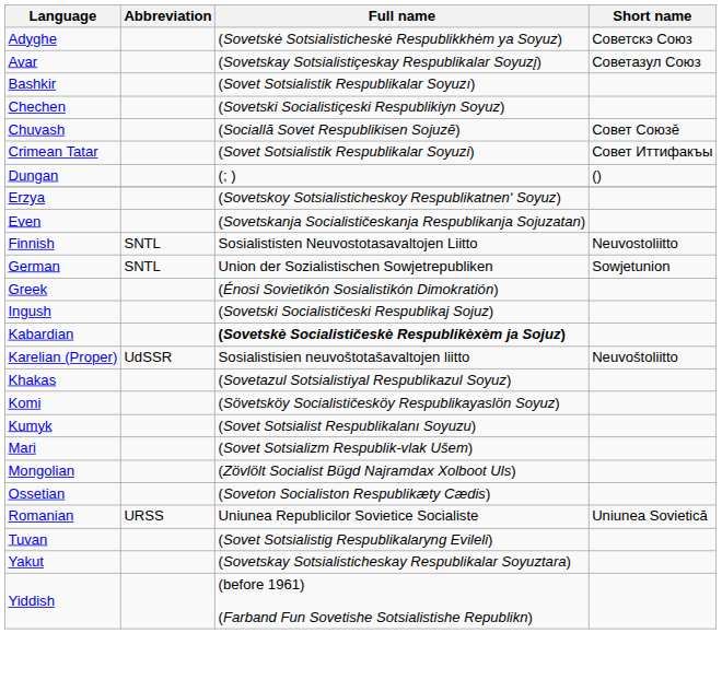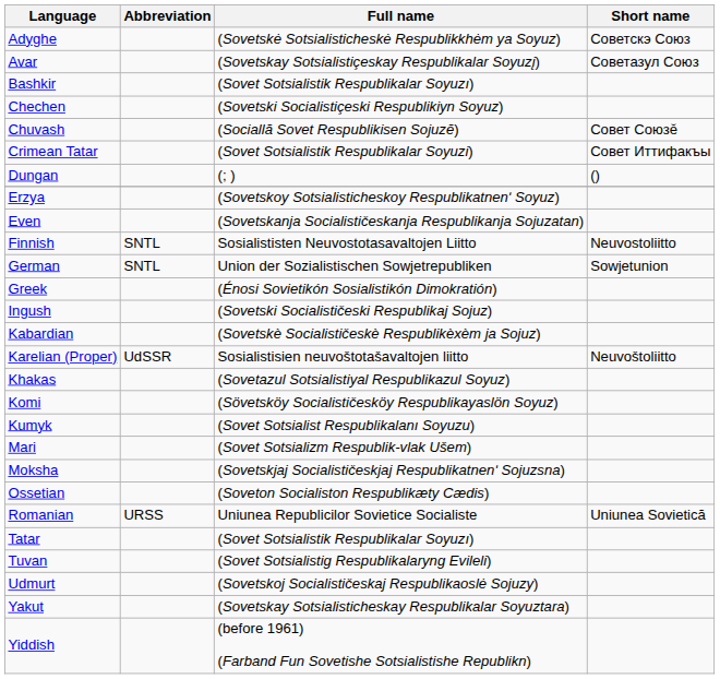Kabardian | Full name: bold -> normal
- row: Mongolian | (Zövlölt Socialist Bügd Najramdax Xolboot Uls)
+ row: Moksha | (Sovetskjaj Socialističeskjaj Respublikatnenʹ Sojuzsna)
+ row: Tatar | (Sovet Sotsialistik Respublikalar Soyuzı)
+ row: Udmurt | (Sovetskoj Socialističeskaj Respublikaoslė Sojuzy)
